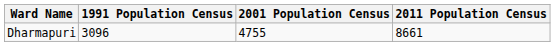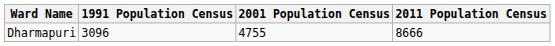Dharmapuri | 2011 Population Census: 8661 -> 8666
